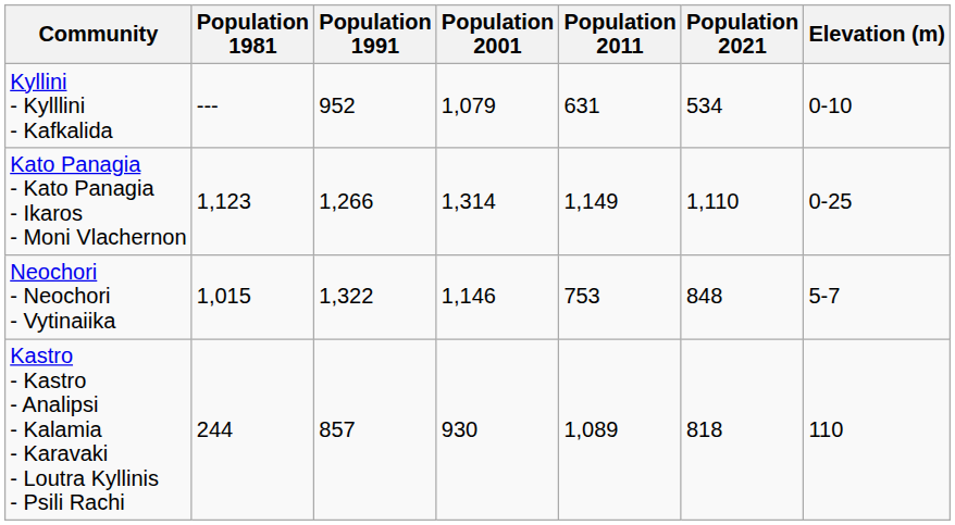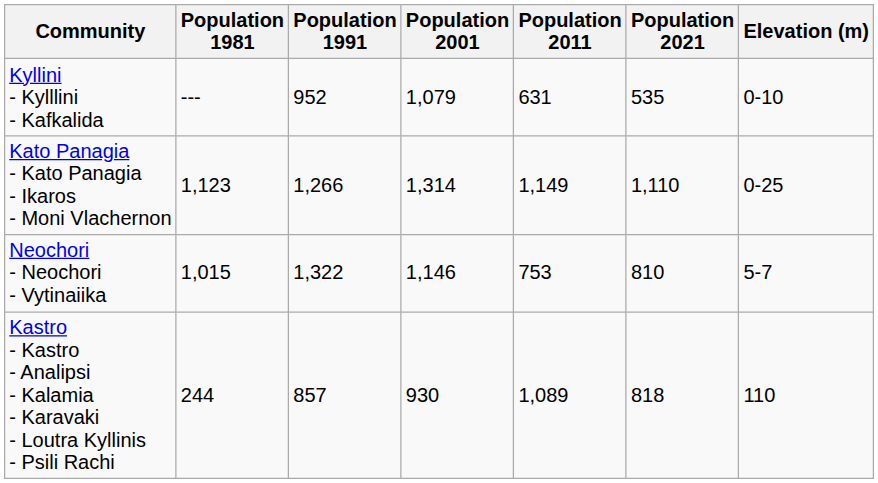Kyllini - Kylllini - Kafkalida | Population 2021: 534 -> 535
Neochori - Neochori - Vytinaiika | Population 2021: 848 -> 810
